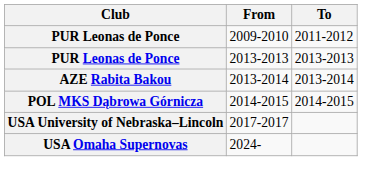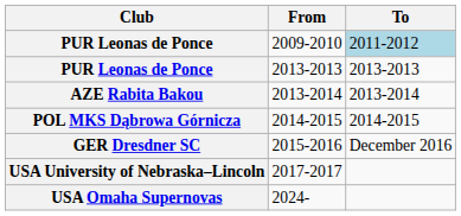2009-2010 | To: no background -> lightblue background
+ row: GER Dresdner SC | 2015-2016 | December 2016
